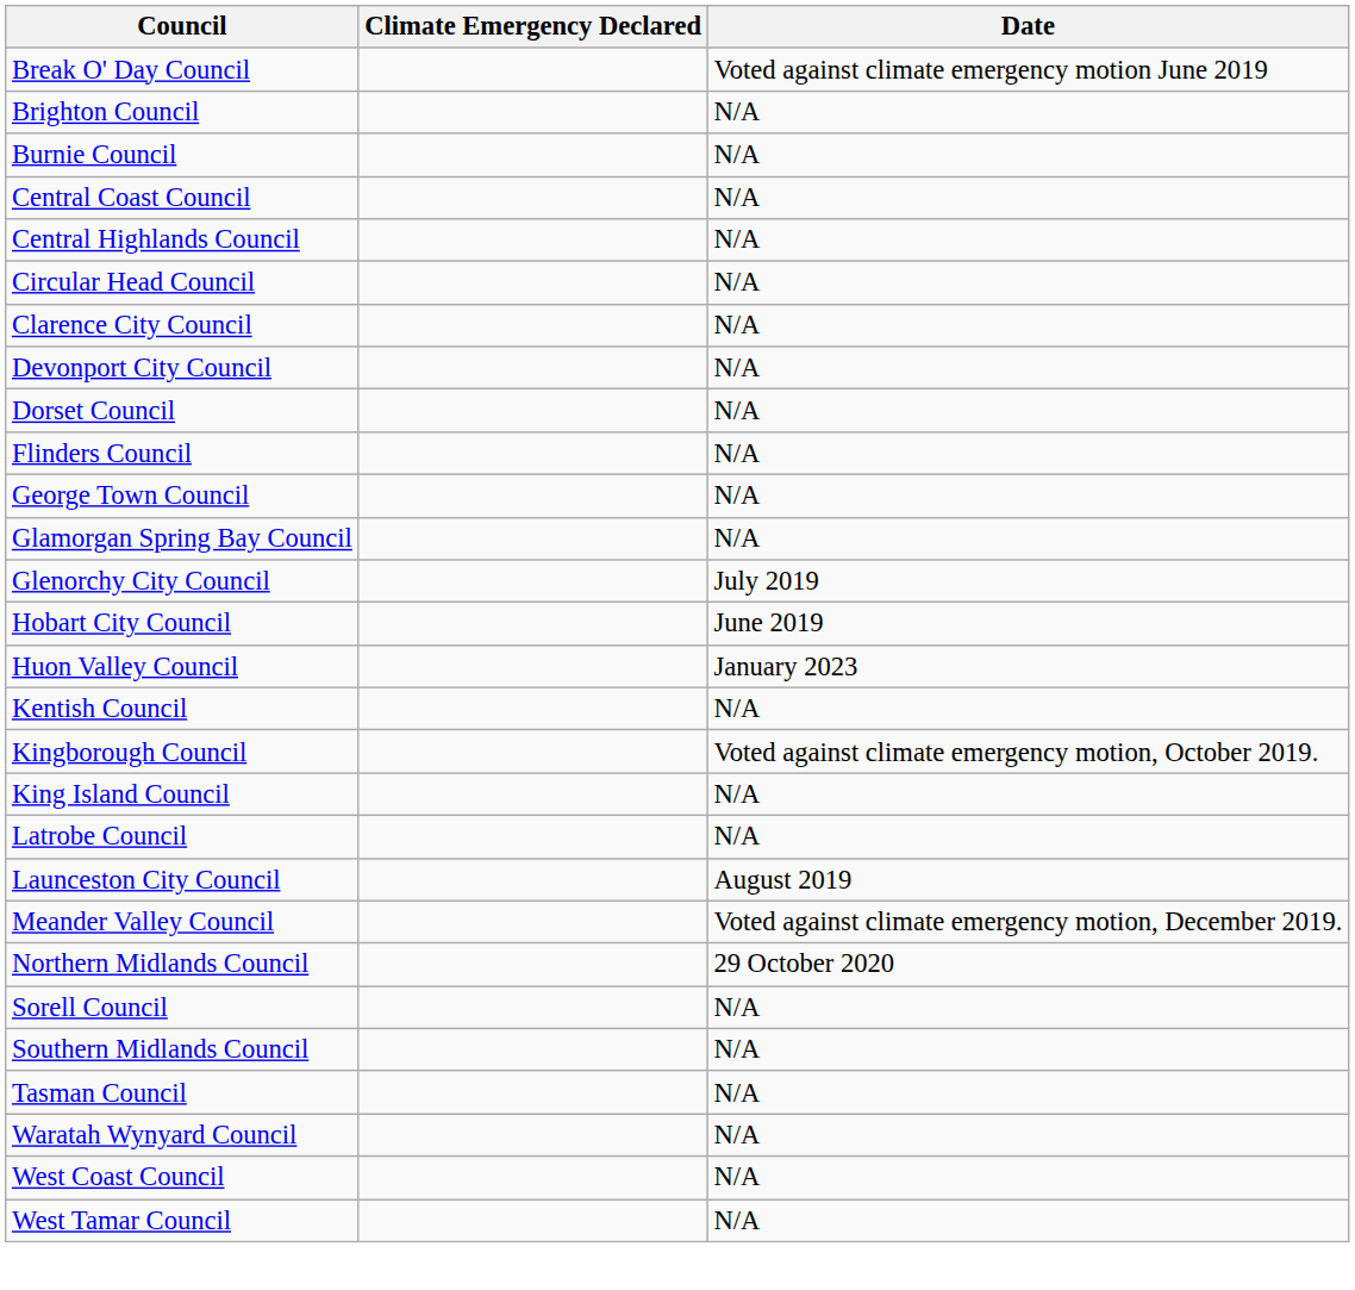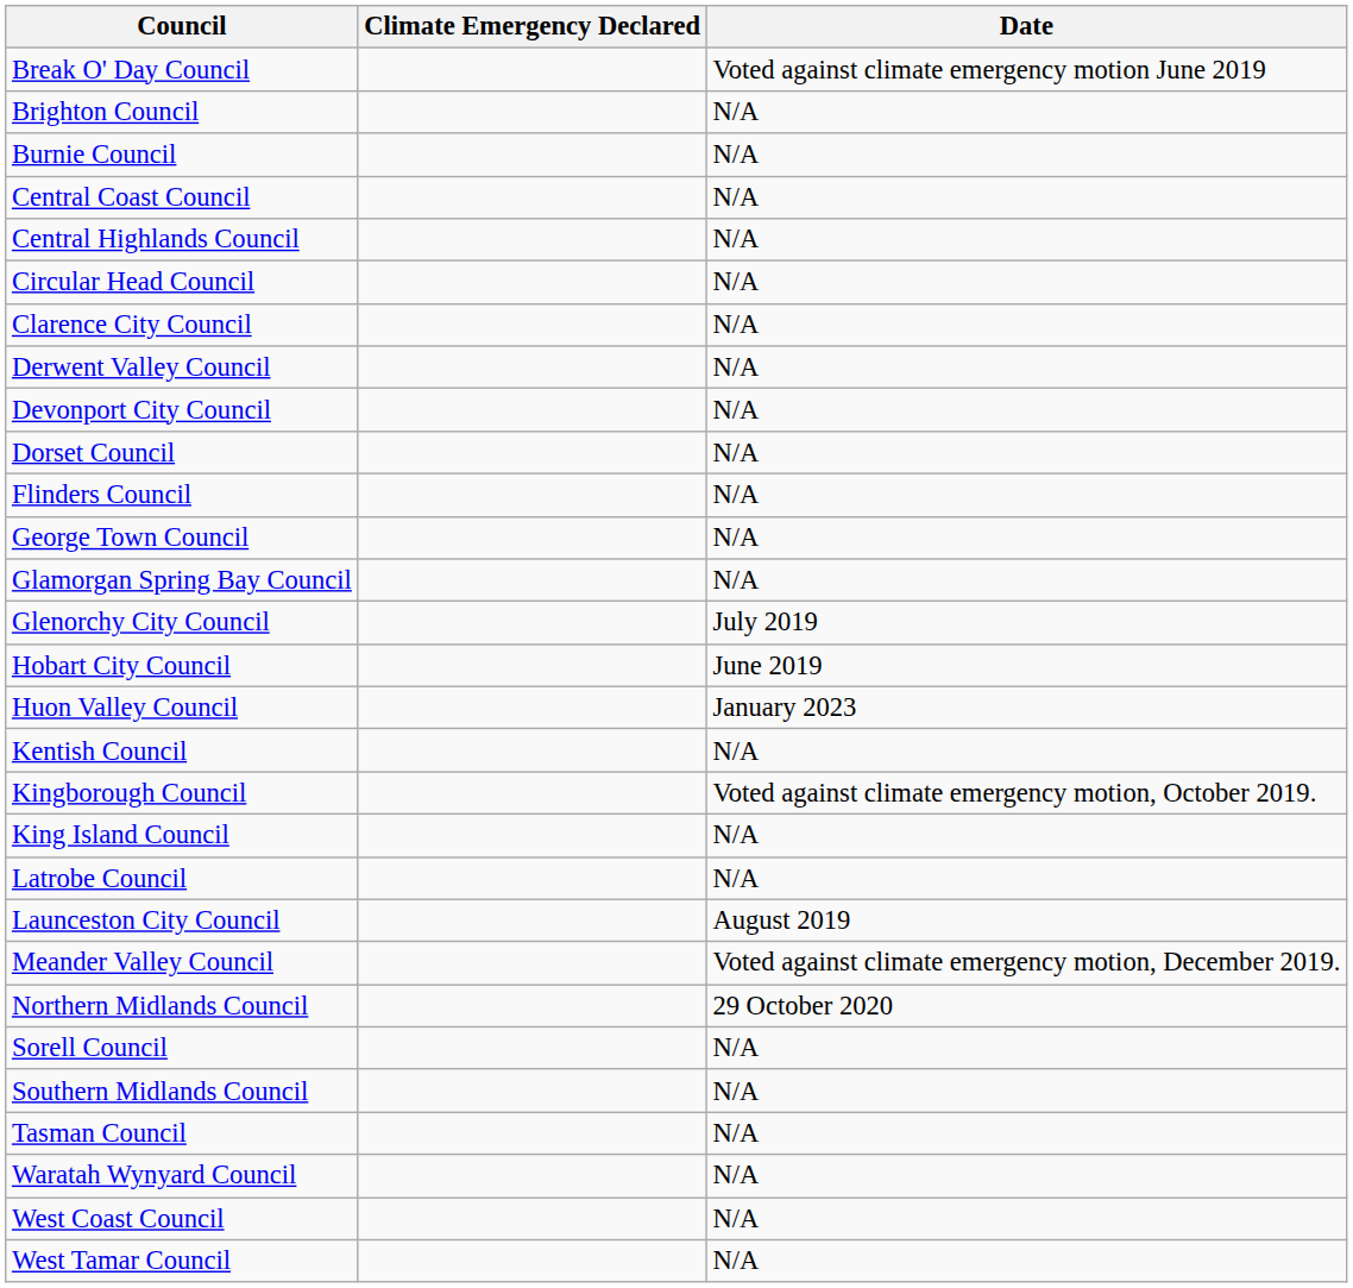+ row: Derwent Valley Council | N/A
